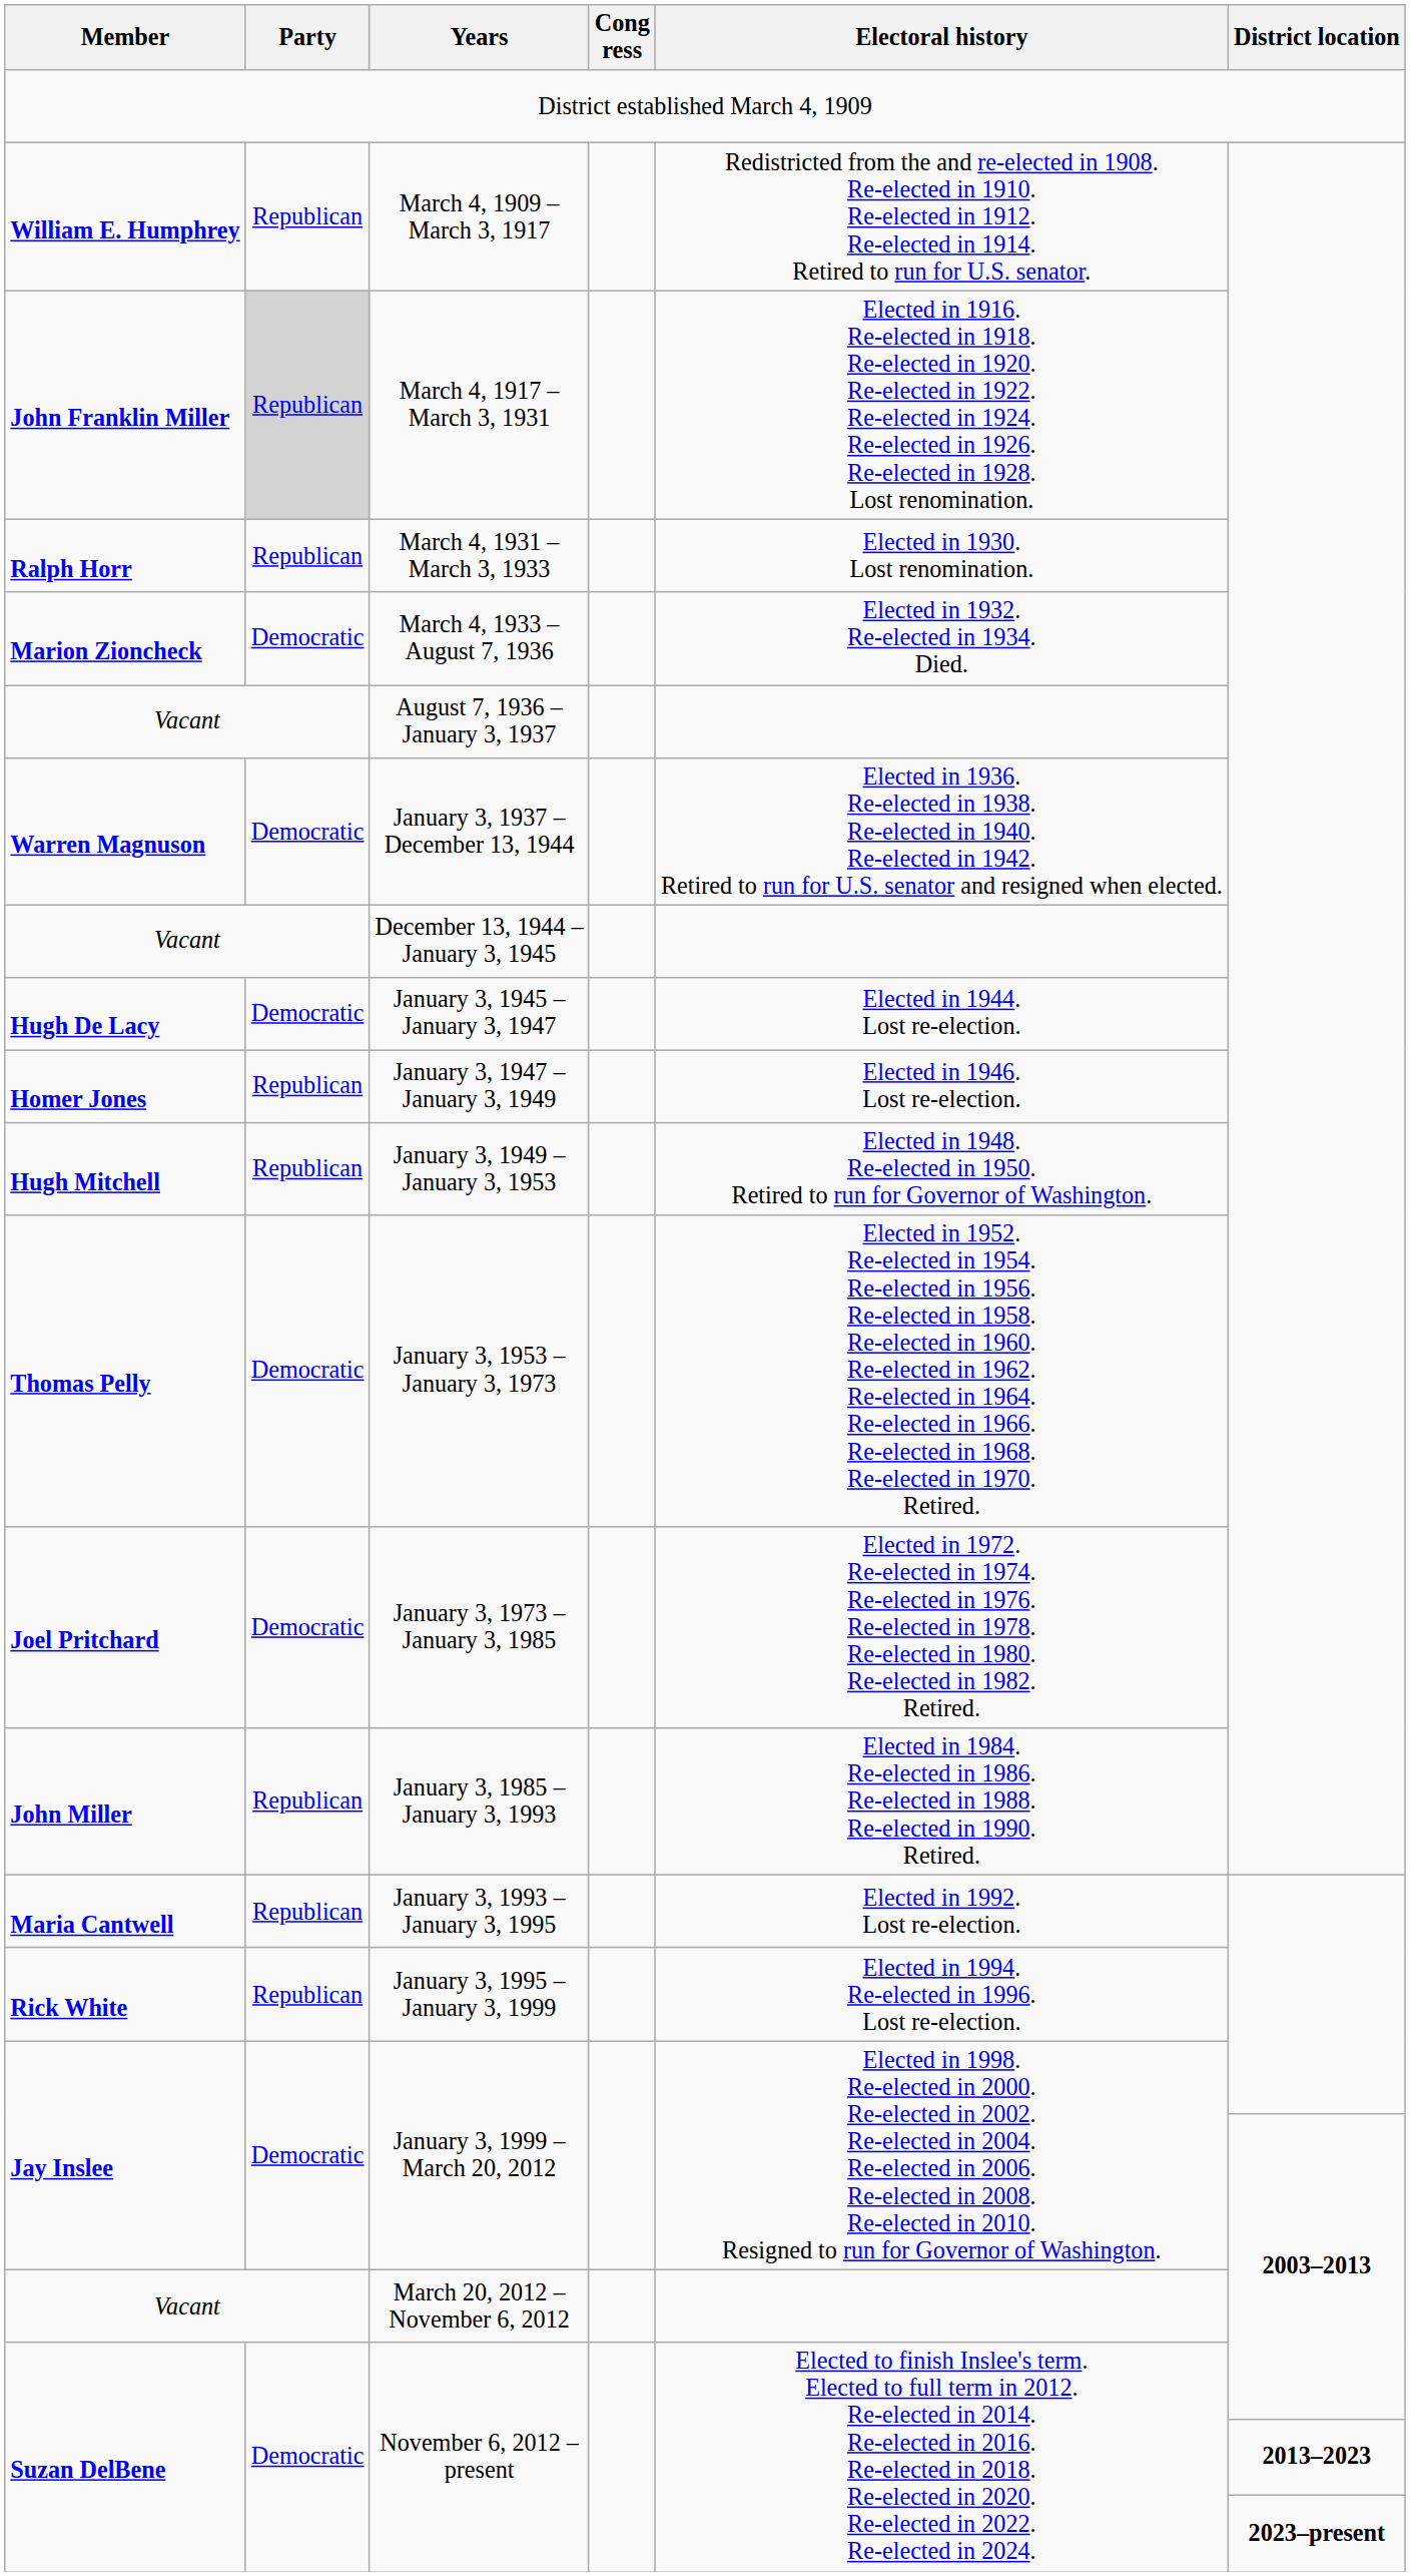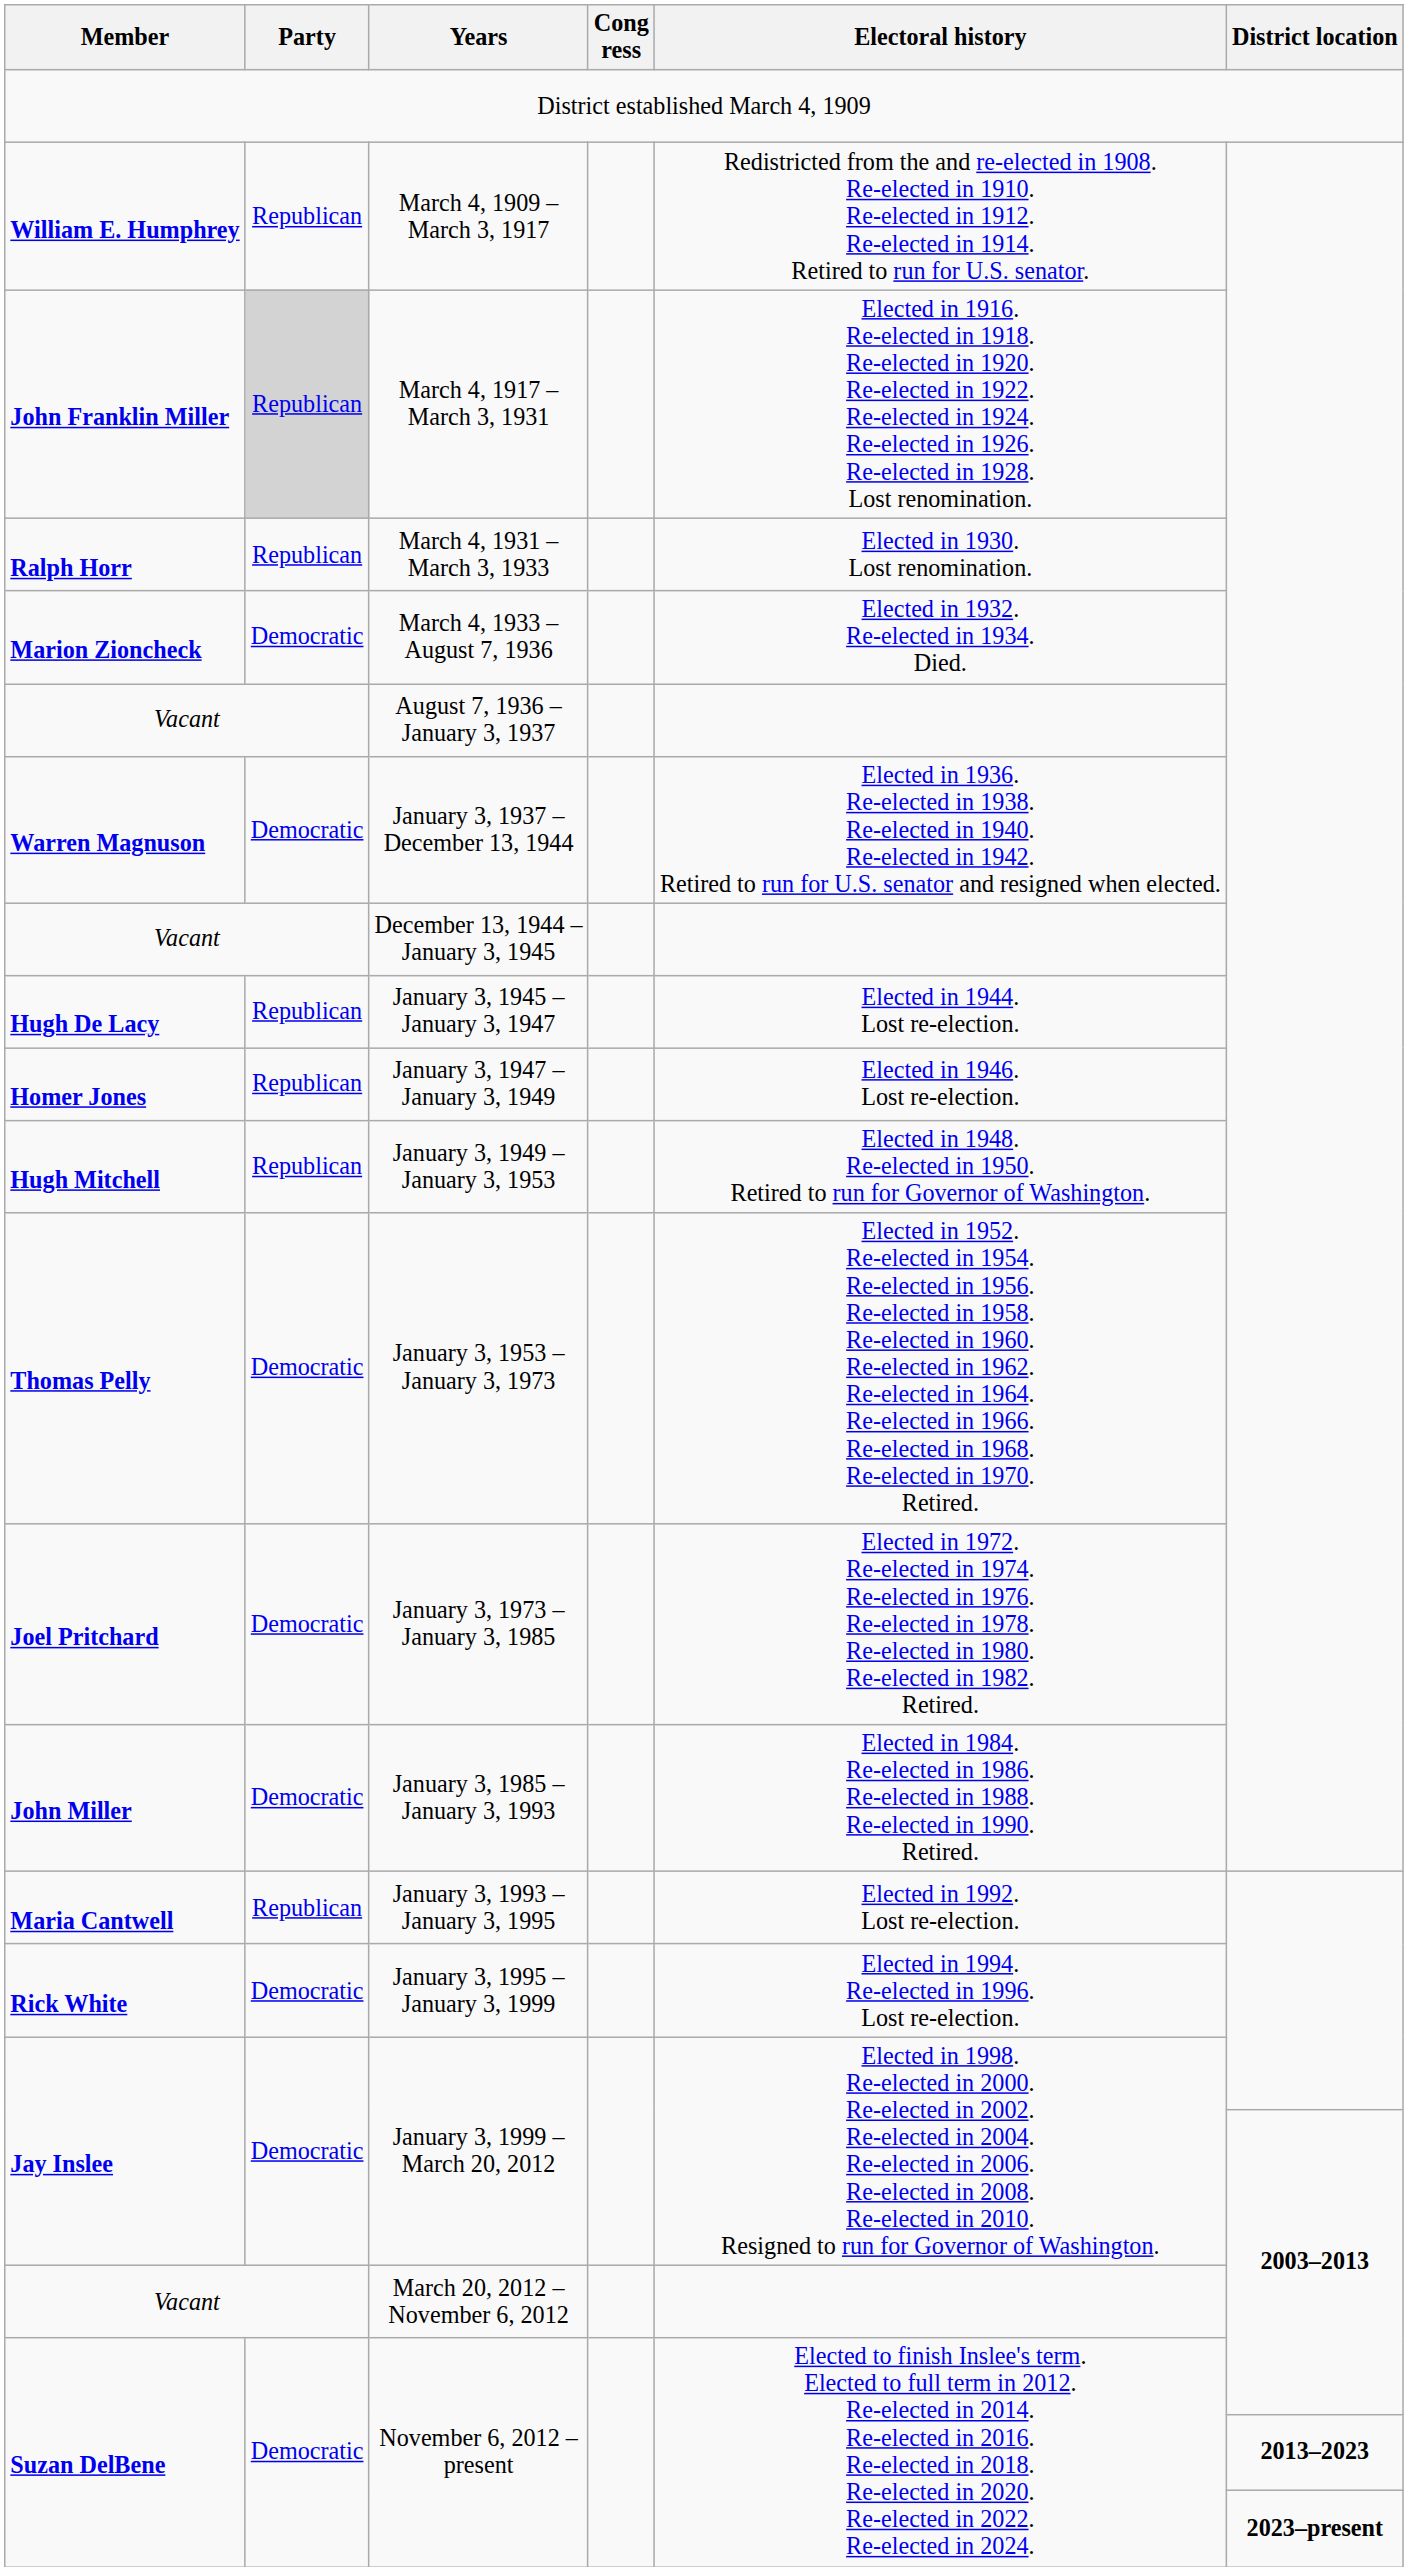January 3, 1945 – January 3, 1947 | Party: Democratic -> Republican
January 3, 1985 – January 3, 1993 | Party: Republican -> Democratic
January 3, 1995 – January 3, 1999 | Party: Republican -> Democratic
